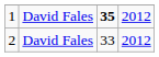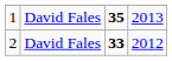1 | column 4: 2012 -> 2013
2 | column 3: normal -> bold
